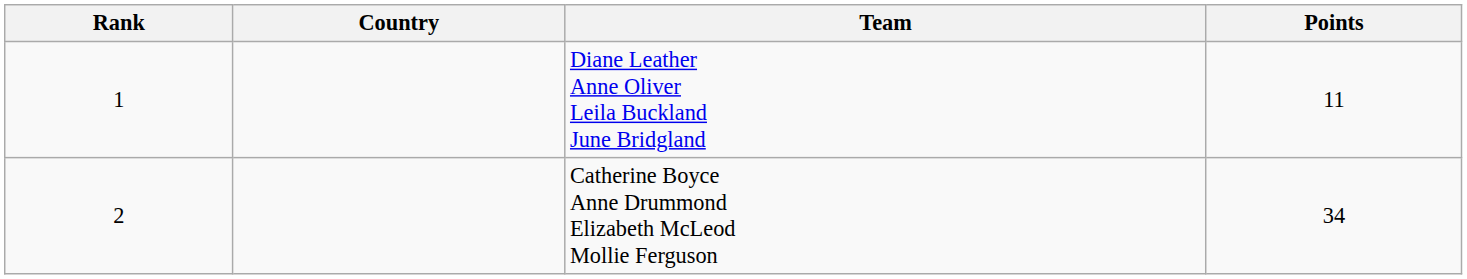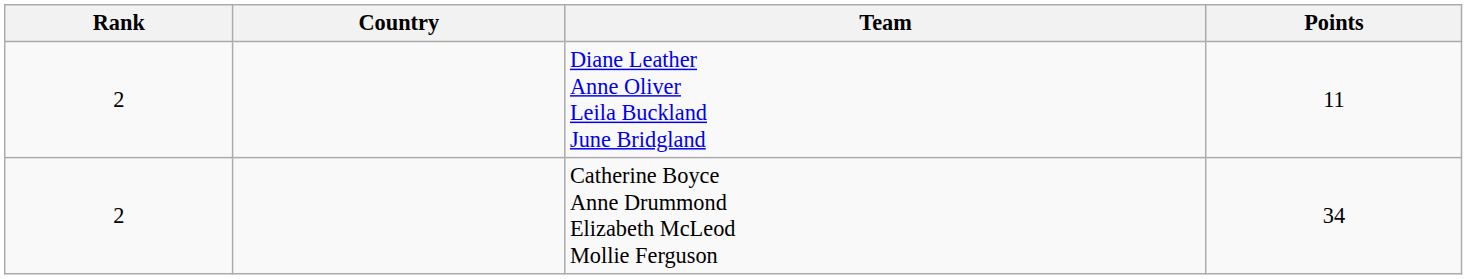Diane Leather Anne Oliver Leila Buckland June Bridgland | Rank: 1 -> 2
